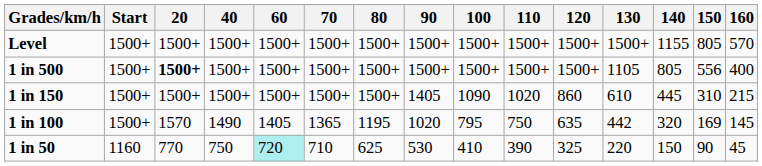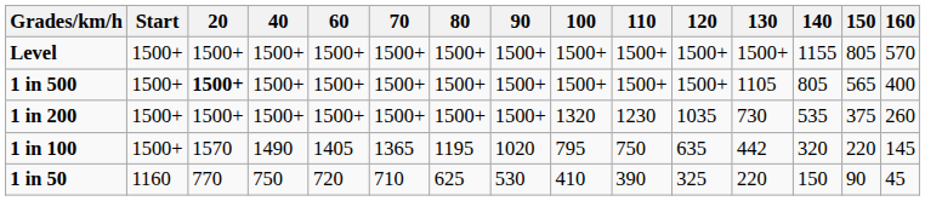1 in 500 | 150: 556 -> 565
+ row: 1 in 200 | 1500+ | 1500+ | 1500+ | 1500+ | 1500+ | 1500+ | 1500+ | 1320 | 1230 | 1035 | 730 | 535 | 375 | 260
- row: 1 in 150 | 1500+ | 1500+ | 1500+ | 1500+ | 1500+ | 1500+ | 1405 | 1090 | 1020 | 860 | 610 | 445 | 310 | 215
1 in 100 | 150: 169 -> 220
1 in 50 | 60: paleturquoise background -> no background
